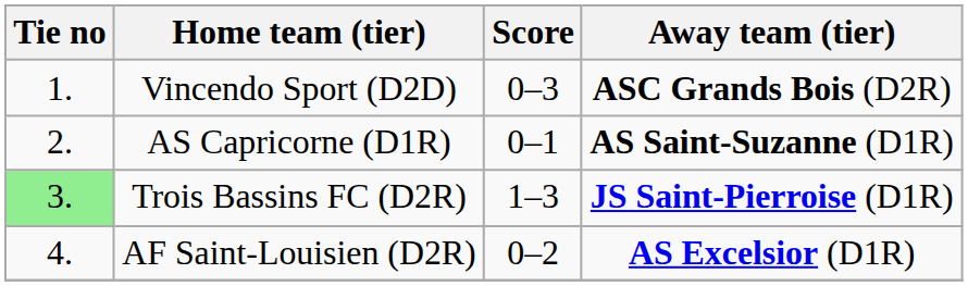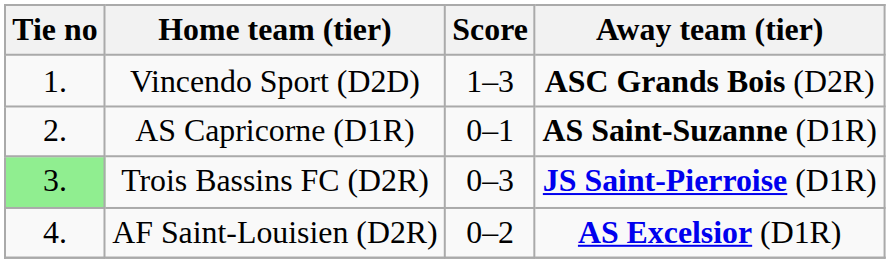Vincendo Sport (D2D) | Score: 0–3 -> 1–3
Trois Bassins FC (D2R) | Score: 1–3 -> 0–3
